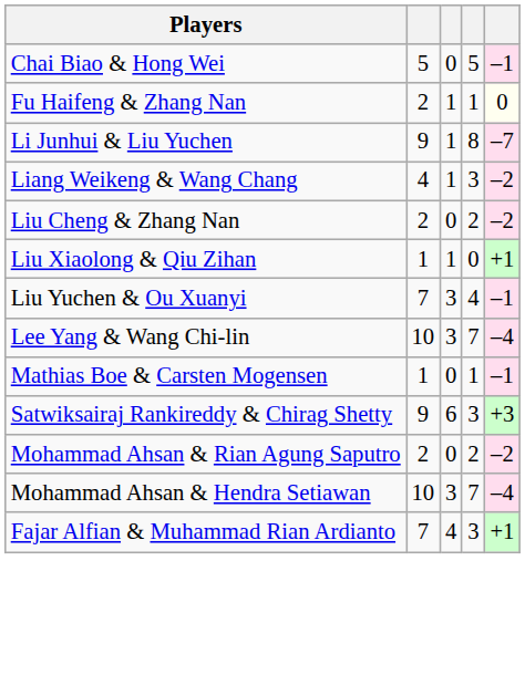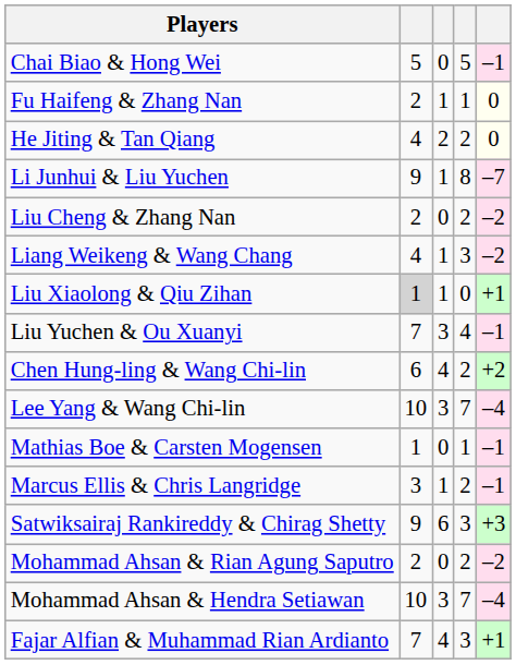+ row: He Jiting & Tan Qiang | 4 | 2 | 2 | 0
rows swapped: Liang Weikeng & Wang Chang <-> Liu Cheng & Zhang Nan
Liu Xiaolong & Qiu Zihan | column 2: no background -> lightgrey background
+ row: Chen Hung-ling & Wang Chi-lin | 6 | 4 | 2 | +2
+ row: Marcus Ellis & Chris Langridge | 3 | 1 | 2 | –1
